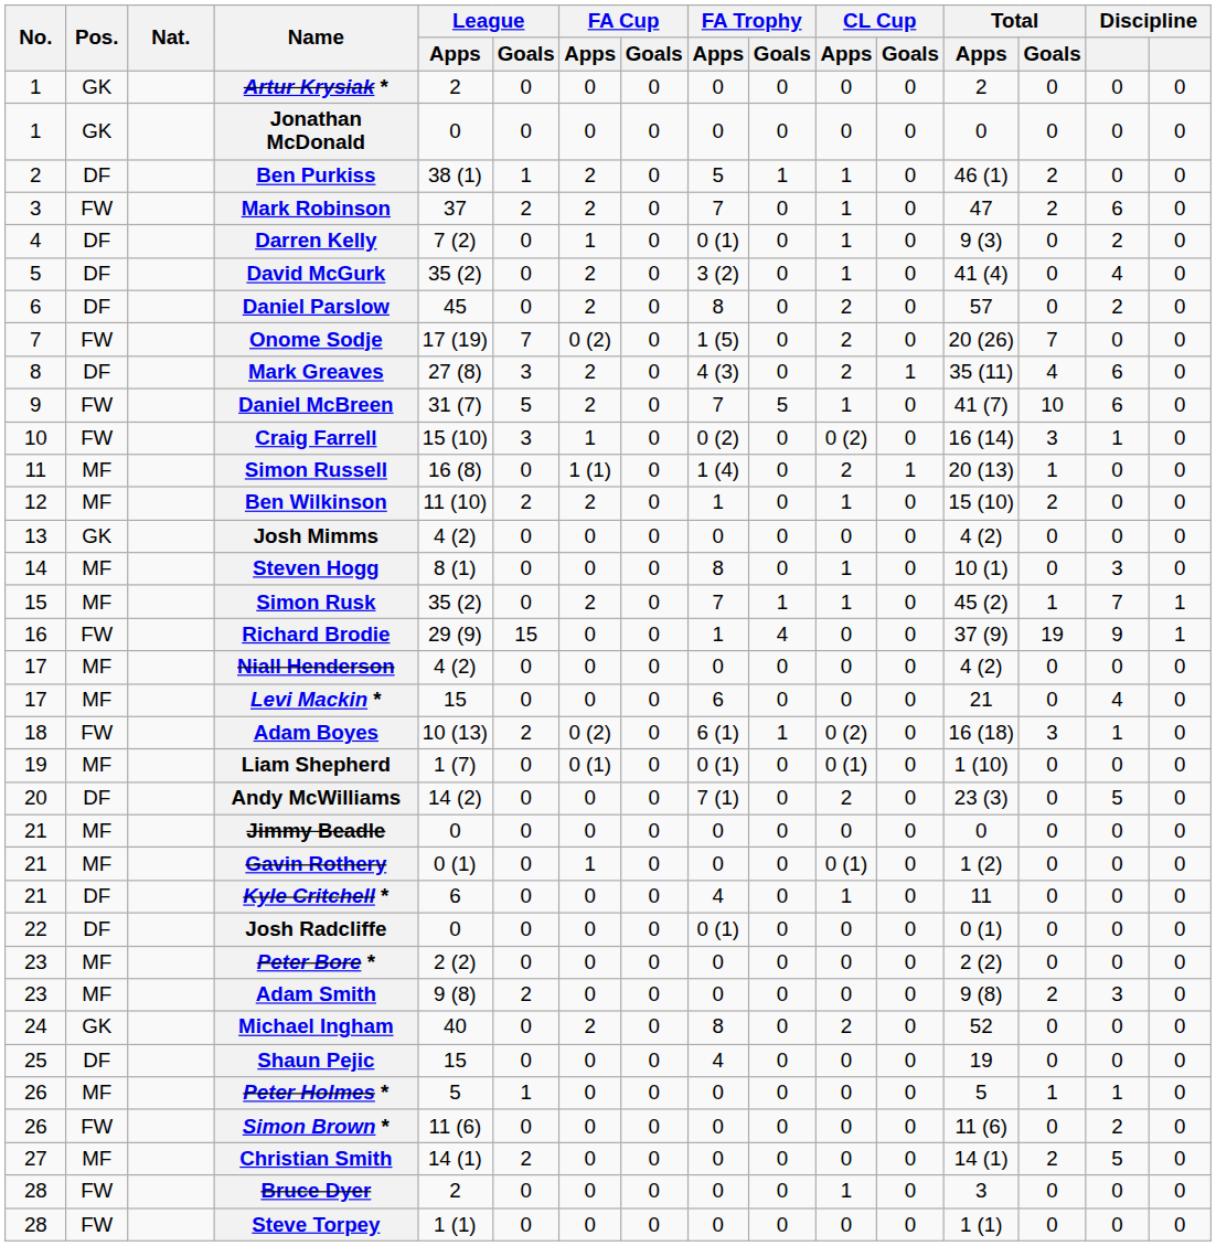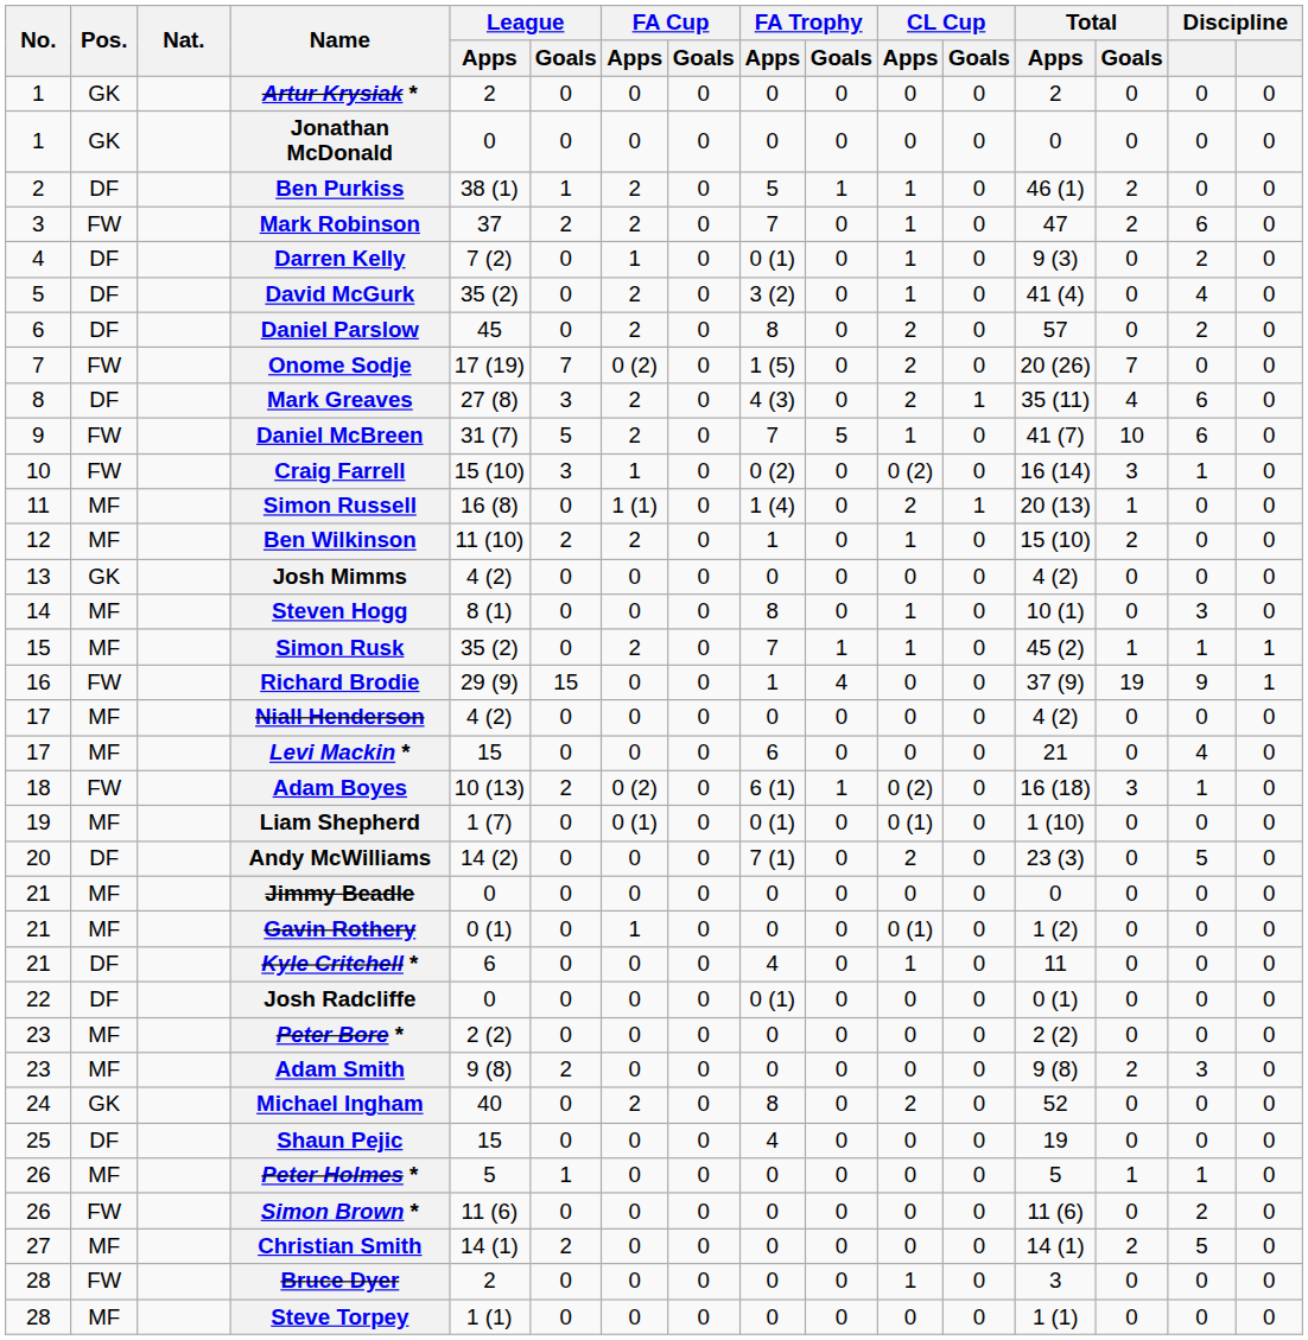Simon Rusk | column 15: 7 -> 1
Steve Torpey | Pos.: FW -> MF
